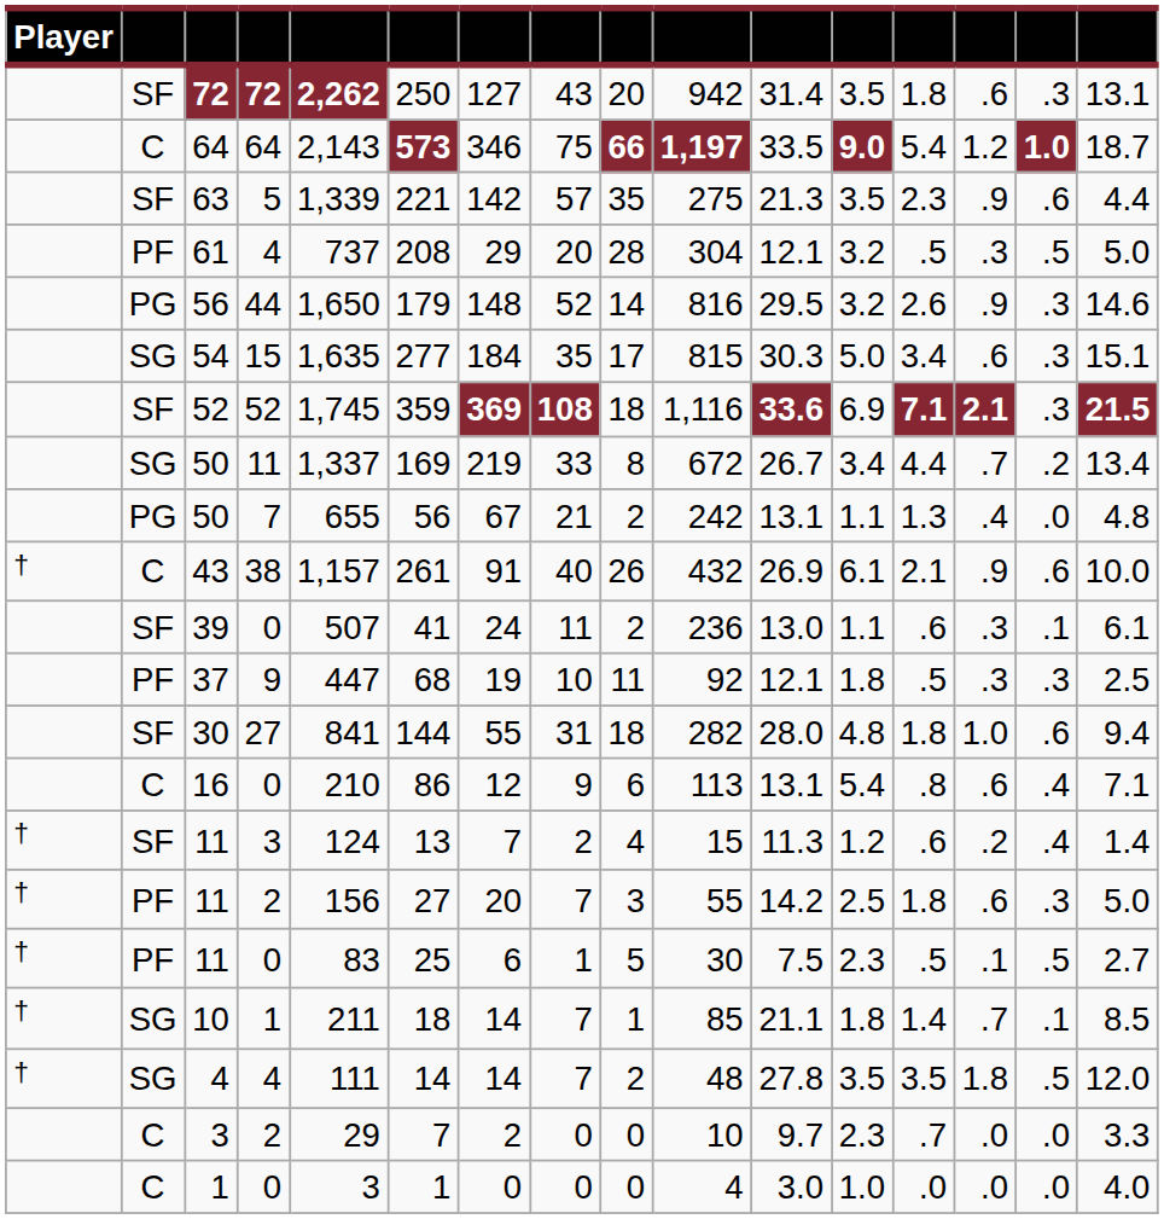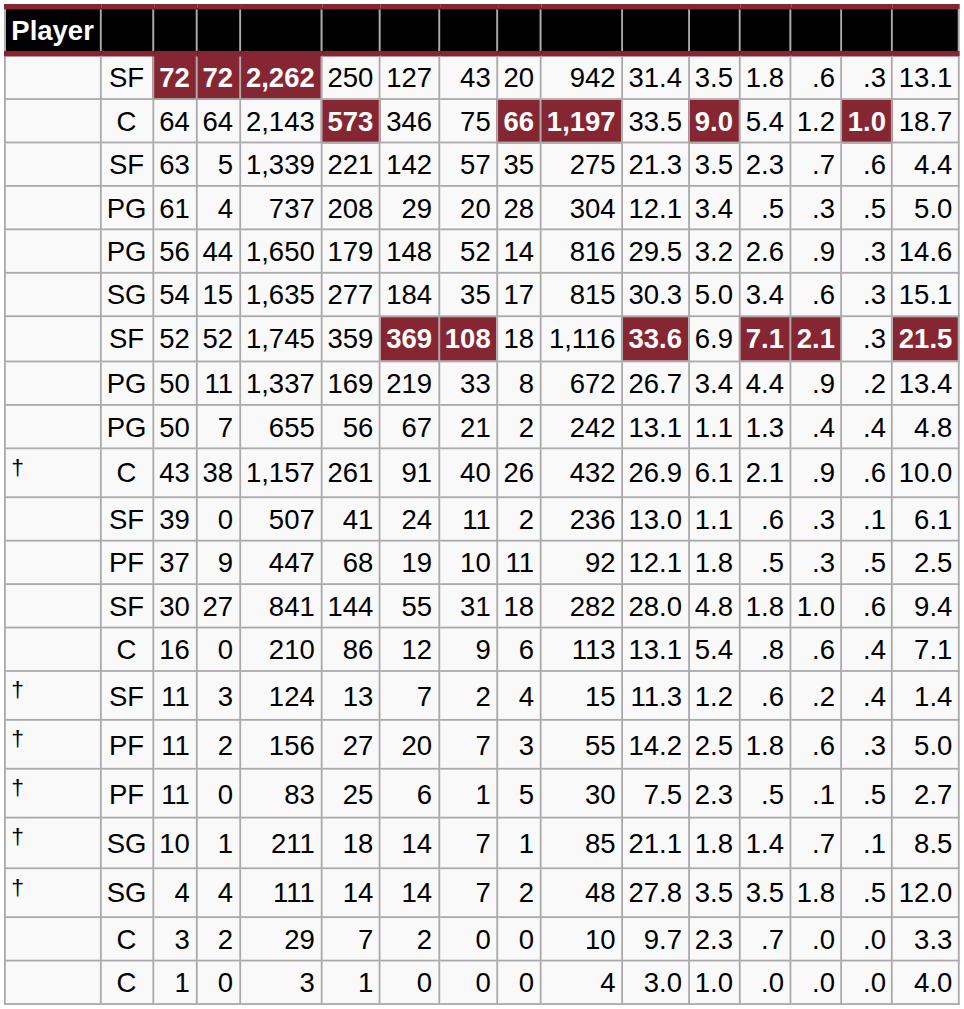63 | column 14: .9 -> .7
61 | column 2: PF -> PG
61 | column 12: 3.2 -> 3.4
50 / 11 | column 2: SG -> PG
50 / 11 | column 14: .7 -> .9
50 / 7 | column 15: .0 -> .4
37 | column 15: .3 -> .5
